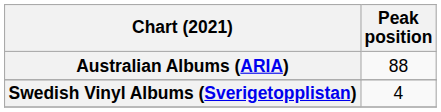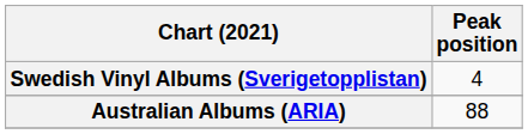rows swapped: Australian Albums (ARIA) <-> Swedish Vinyl Albums (Sverigetopplistan)
